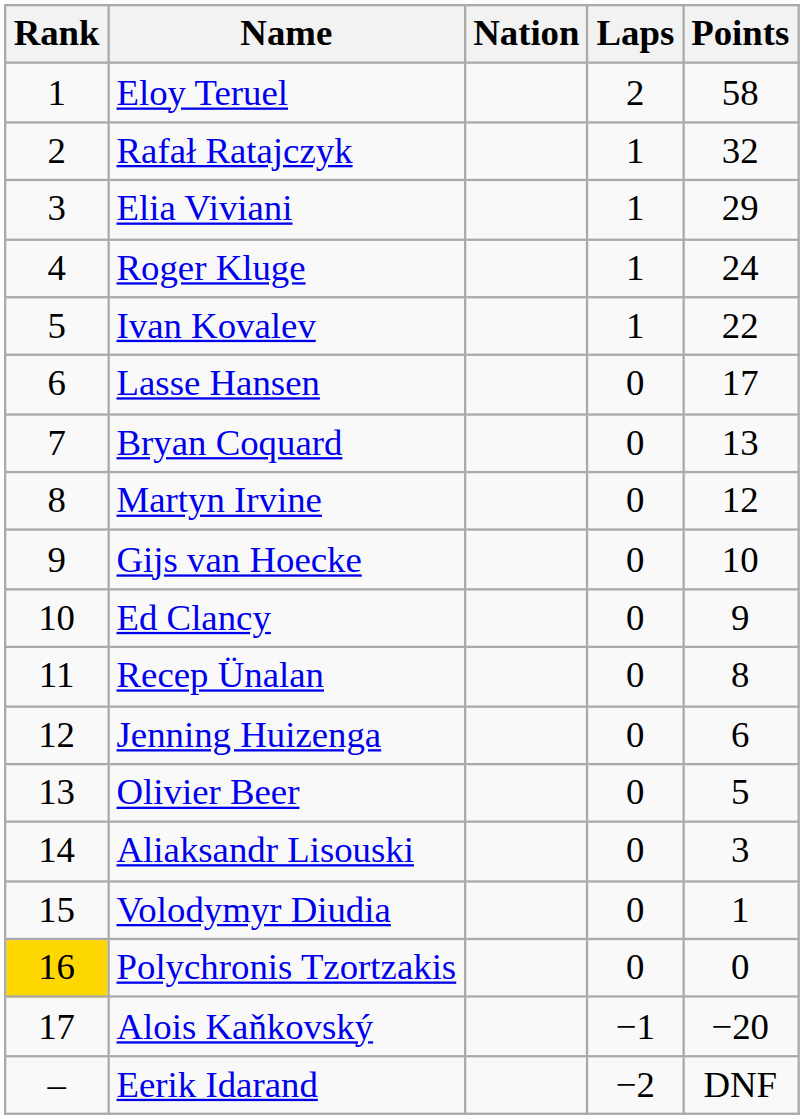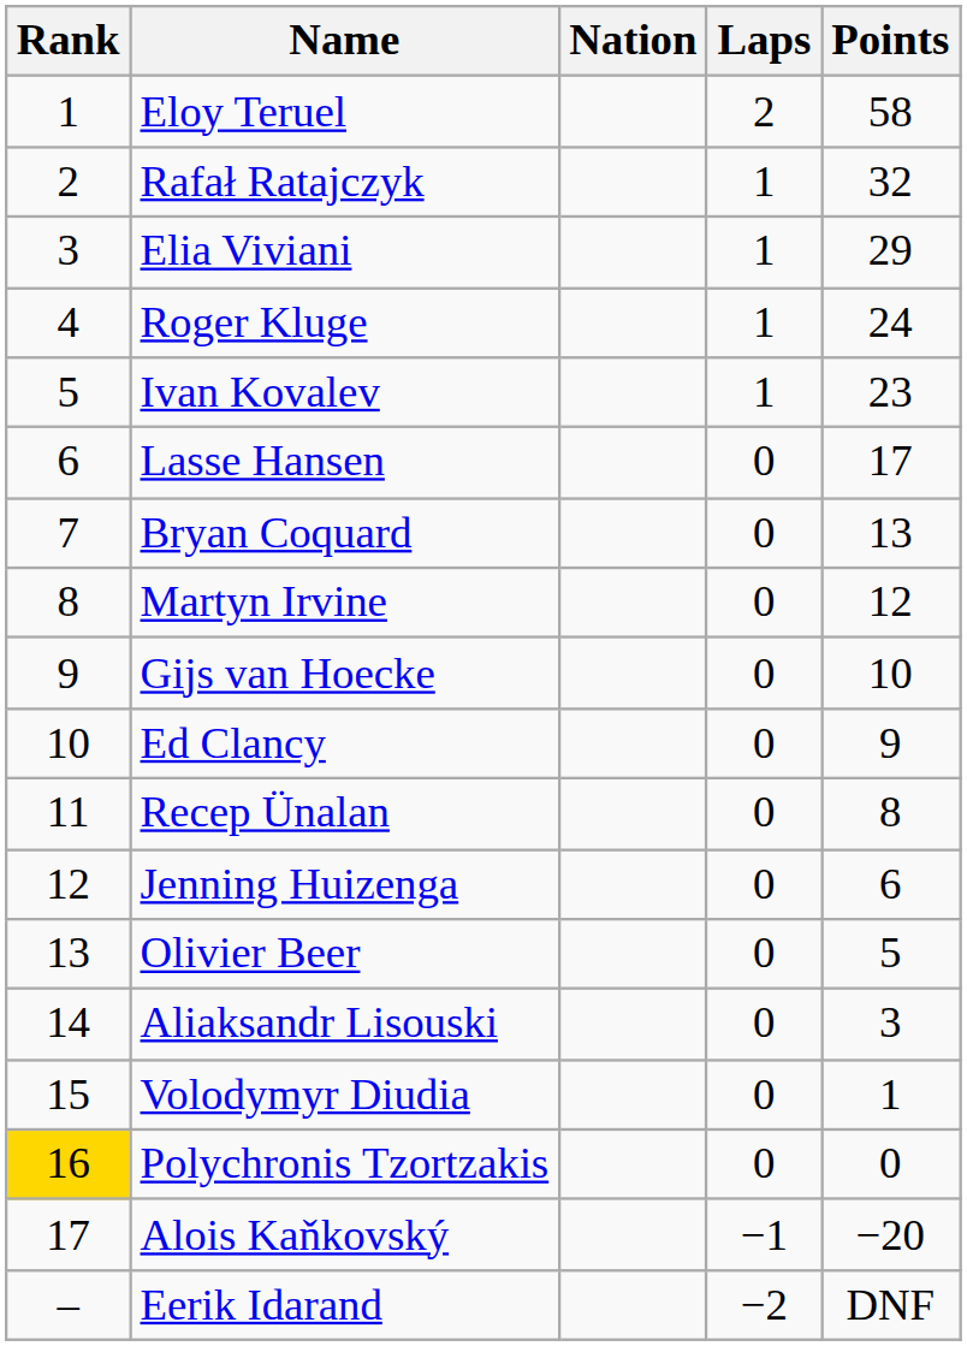Ivan Kovalev | Points: 22 -> 23
